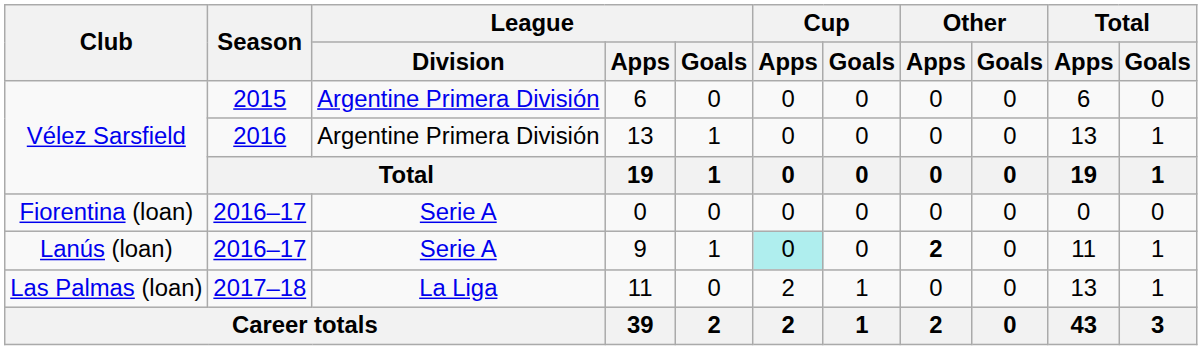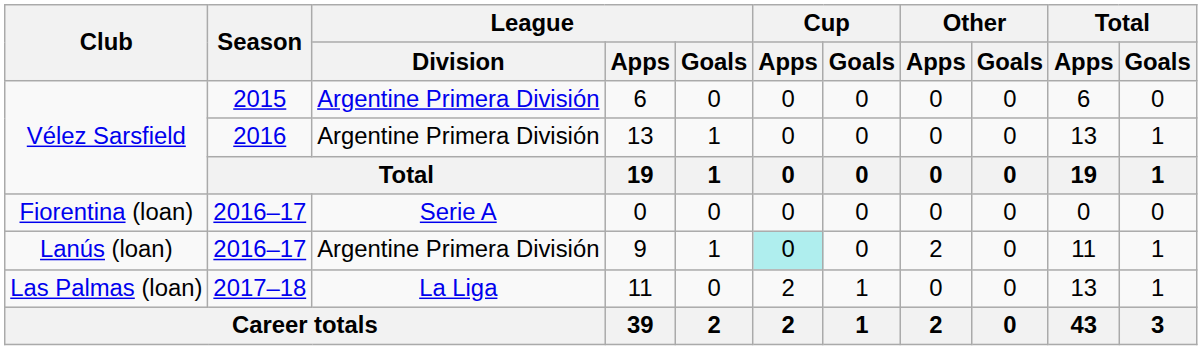9 | League / Division: Serie A -> Argentine Primera División
9 | Other / Apps: bold -> normal
